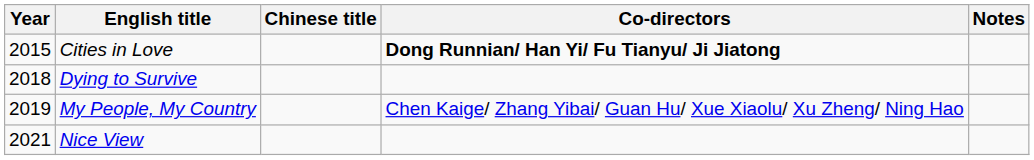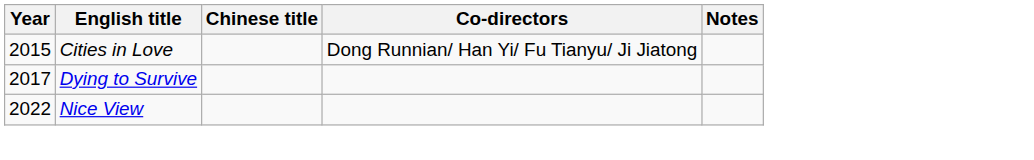Cities in Love | Co-directors: bold -> normal
Dying to Survive | Year: 2018 -> 2017
- row: 2019 | My People, My Country | Chen Kaige/ Zhang Yibai/ Guan Hu/ Xue Xiaolu/ Xu Zheng/ Ning Hao
Nice View | Year: 2021 -> 2022
